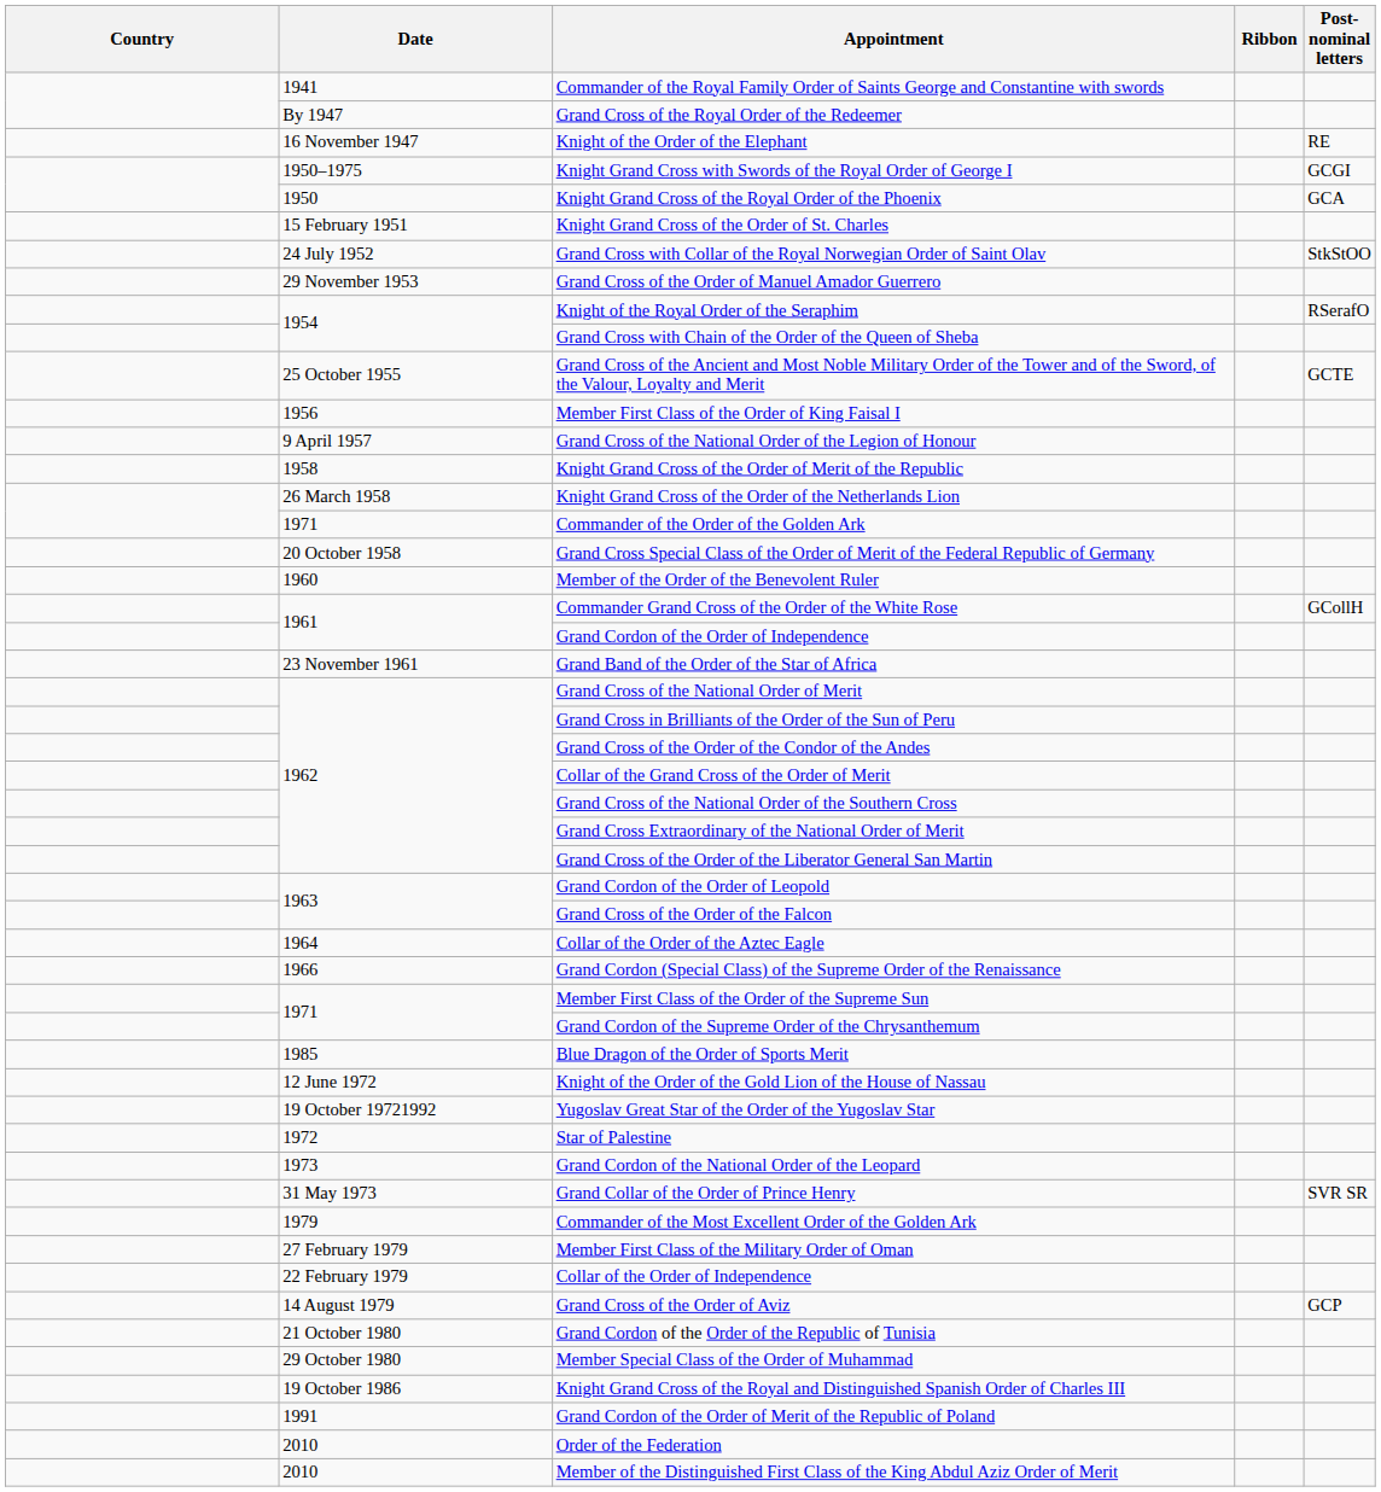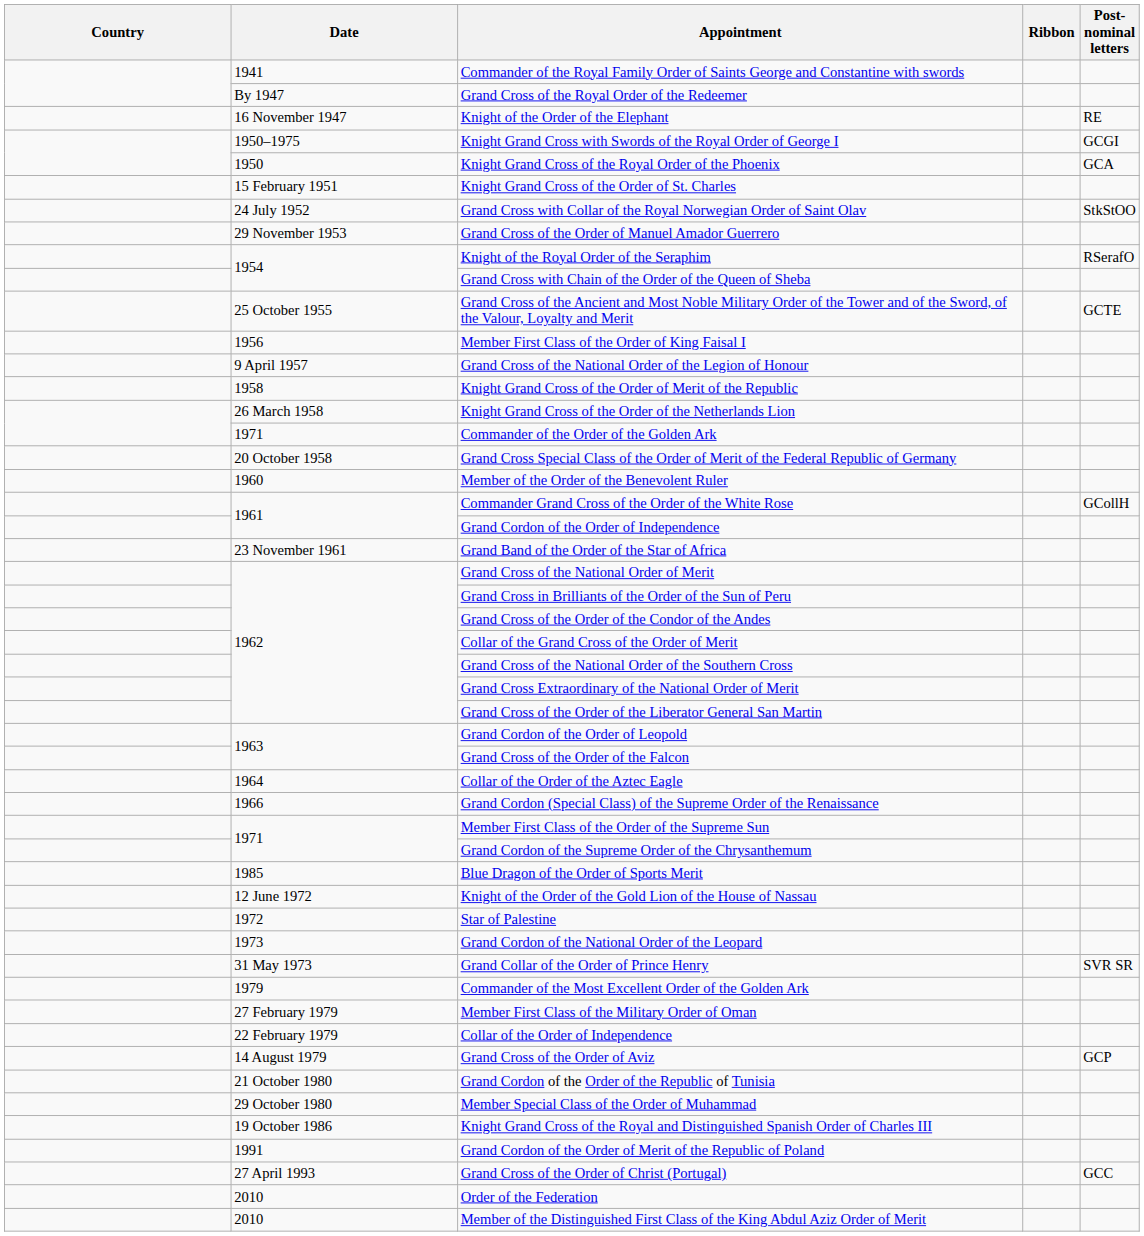- row: 19 October 19721992 | Yugoslav Great Star of the Order of the Yugoslav Star
+ row: 27 April 1993 | Grand Cross of the Order of Christ (Portugal) | GCC
